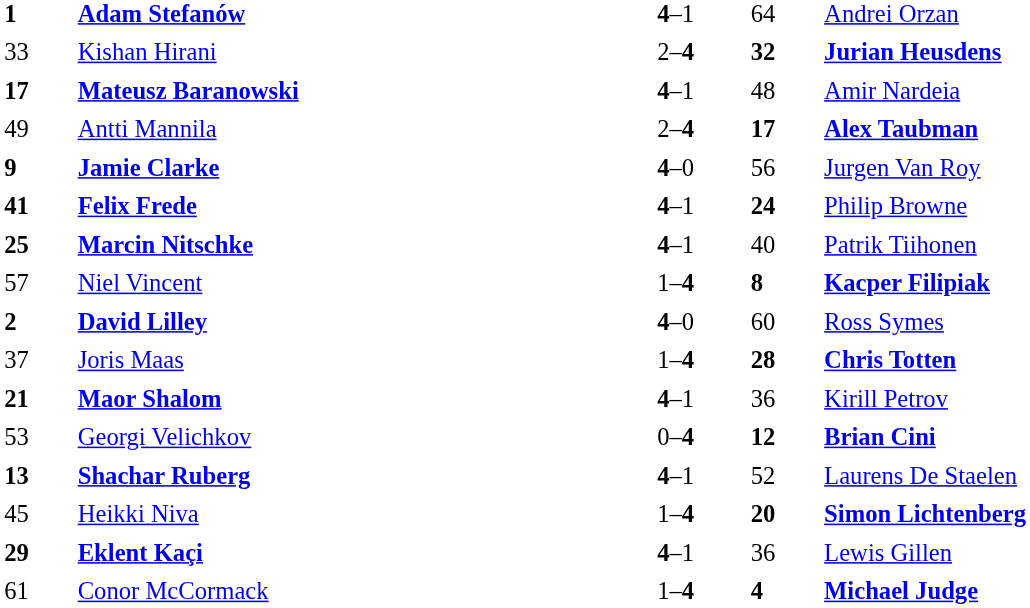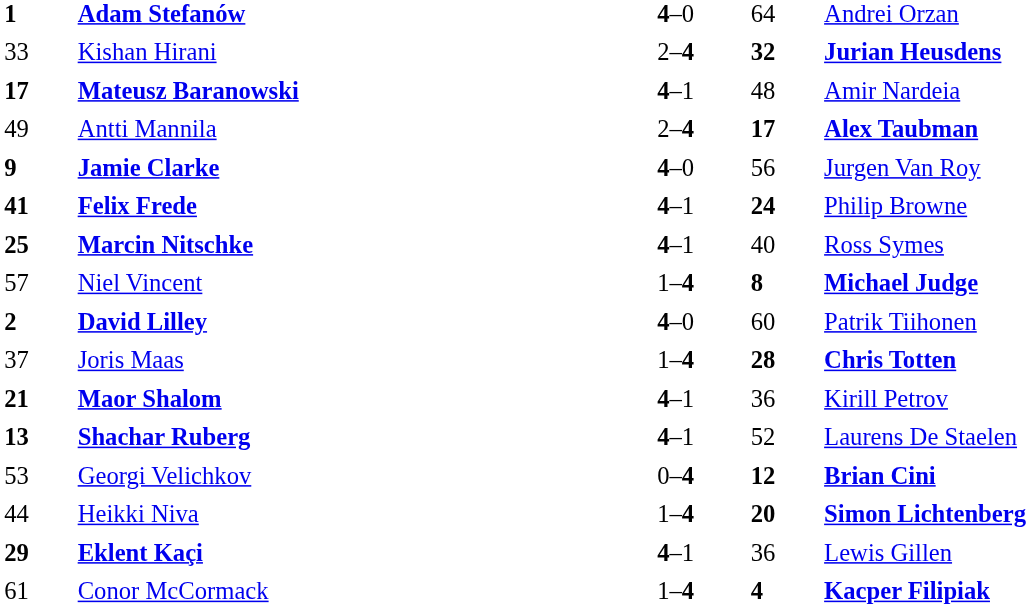Adam Stefanów | column 3: 4–1 -> 4–0
Marcin Nitschke | column 5: Patrik Tiihonen -> Ross Symes
Niel Vincent | column 5: Kacper Filipiak -> Michael Judge
David Lilley | column 5: Ross Symes -> Patrik Tiihonen
rows swapped: Georgi Velichkov <-> Shachar Ruberg
Heikki Niva | column 1: 45 -> 44
Conor McCormack | column 5: Michael Judge -> Kacper Filipiak
